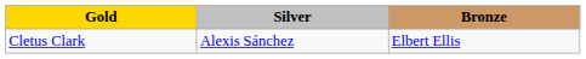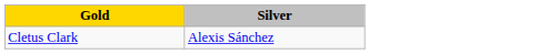- column: Bronze | Elbert Ellis
